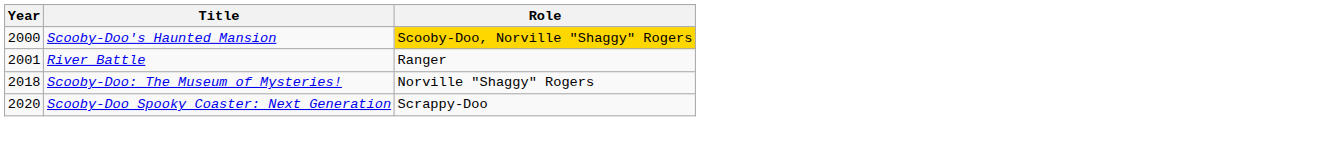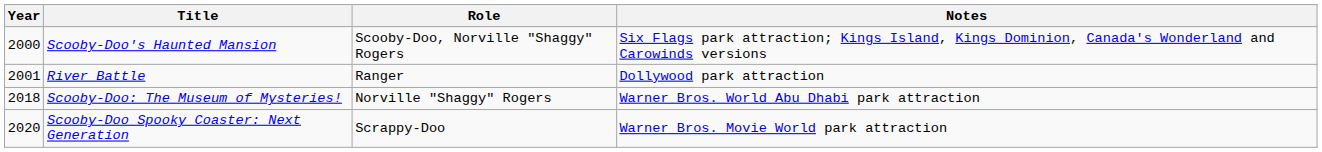+ column: Notes | Six Flags park attraction; Kings Island, Kings Dominion, Canada's Wonderland and Carowinds versions | Dollywood park attraction | Warner Bros. World Abu Dhabi park attraction | Warner Bros. Movie World park attraction
Scooby-Doo's Haunted Mansion | Role: gold background -> no background
